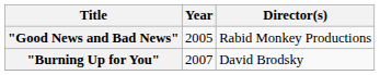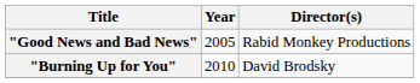"Burning Up for You" | Year: 2007 -> 2010
